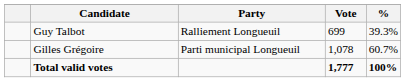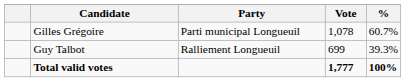rows swapped: Gilles Grégoire <-> Guy Talbot
